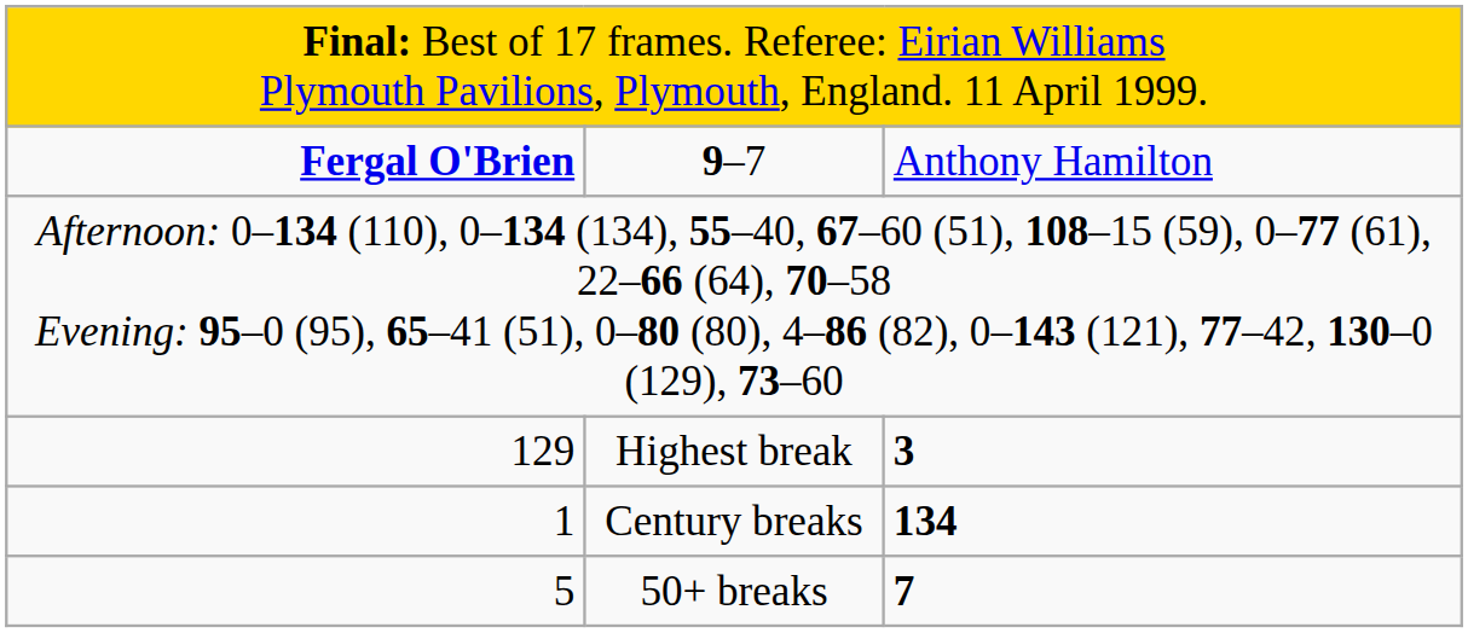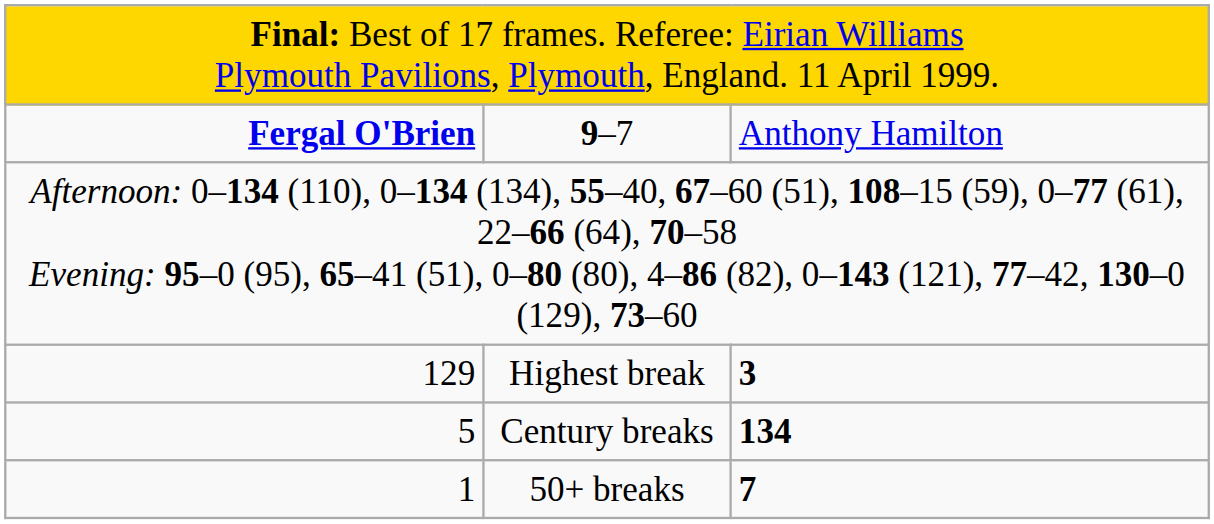Century breaks | column 1: 1 -> 5
50+ breaks | column 1: 5 -> 1
